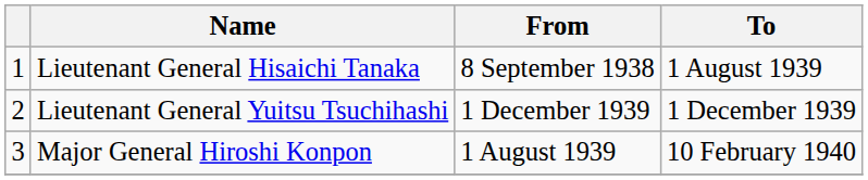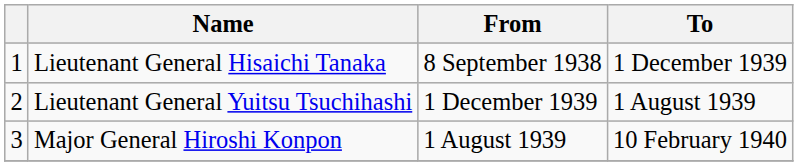Lieutenant General Hisaichi Tanaka | To: 1 August 1939 -> 1 December 1939
Lieutenant General Yuitsu Tsuchihashi | To: 1 December 1939 -> 1 August 1939
